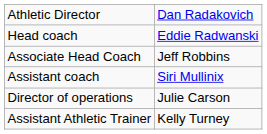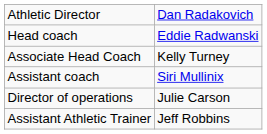Associate Head Coach | column 2: Jeff Robbins -> Kelly Turney
Assistant Athletic Trainer | column 2: Kelly Turney -> Jeff Robbins
